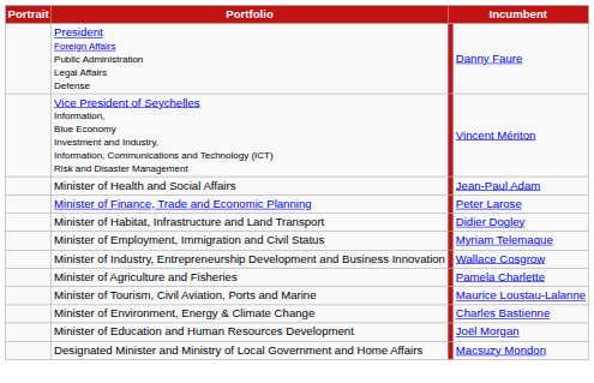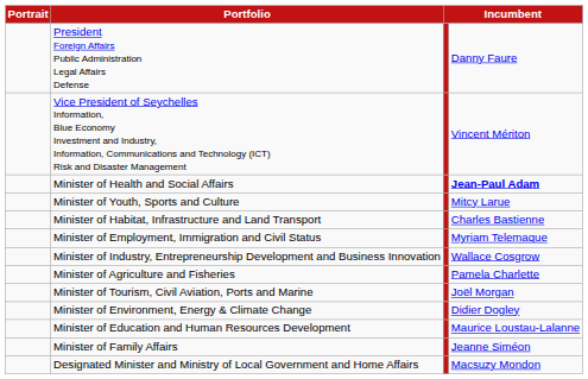Minister of Health and Social Affairs | column 4: normal -> bold
- row: Minister of Finance, Trade and Economic Planning | Peter Larose
+ row: Minister of Youth, Sports and Culture | Mitcy Larue
Minister of Habitat, Infrastructure and Land Transport | column 4: Didier Dogley -> Charles Bastienne
Minister of Tourism, Civil Aviation, Ports and Marine | column 4: Maurice Loustau-Lalanne -> Joël Morgan
Minister of Environment, Energy & Climate Change | column 4: Charles Bastienne -> Didier Dogley
Minister of Education and Human Resources Development | column 4: Joël Morgan -> Maurice Loustau-Lalanne
+ row: Minister of Family Affairs | Jeanne Siméon
